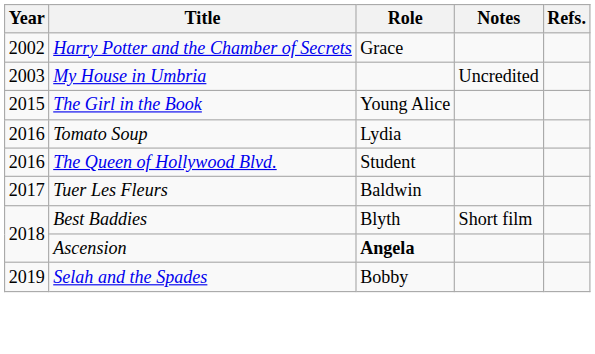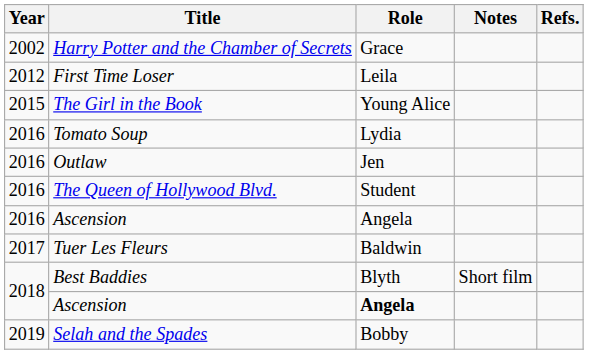- row: 2003 | My House in Umbria | Uncredited
+ row: 2012 | First Time Loser | Leila
+ row: 2016 | Outlaw | Jen
+ row: 2016 | Ascension | Angela
